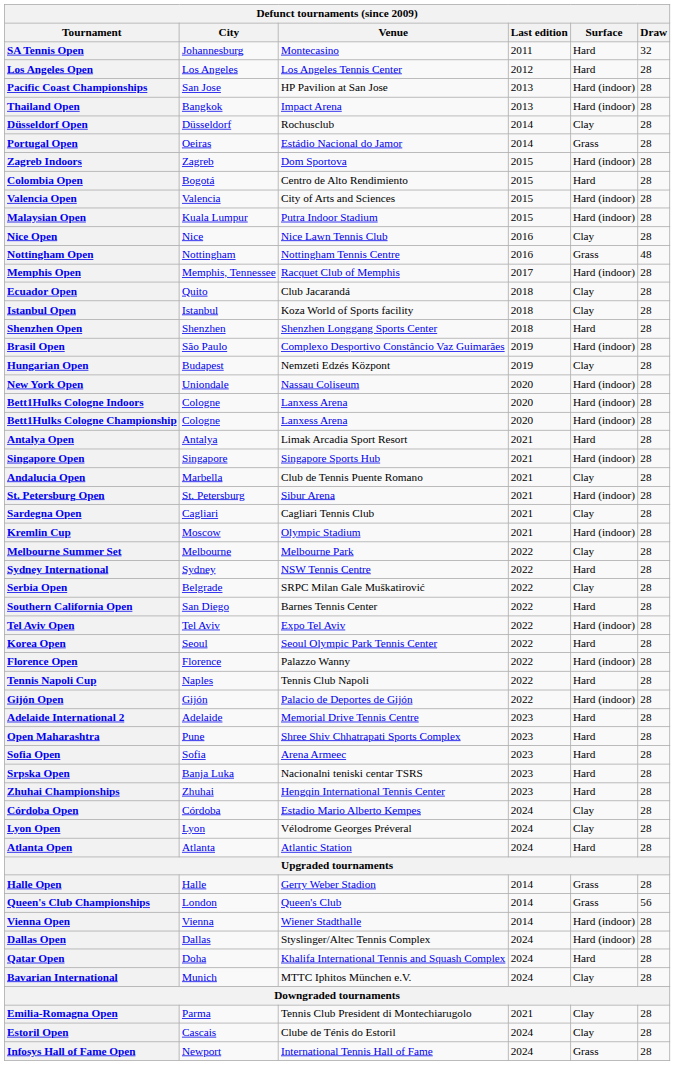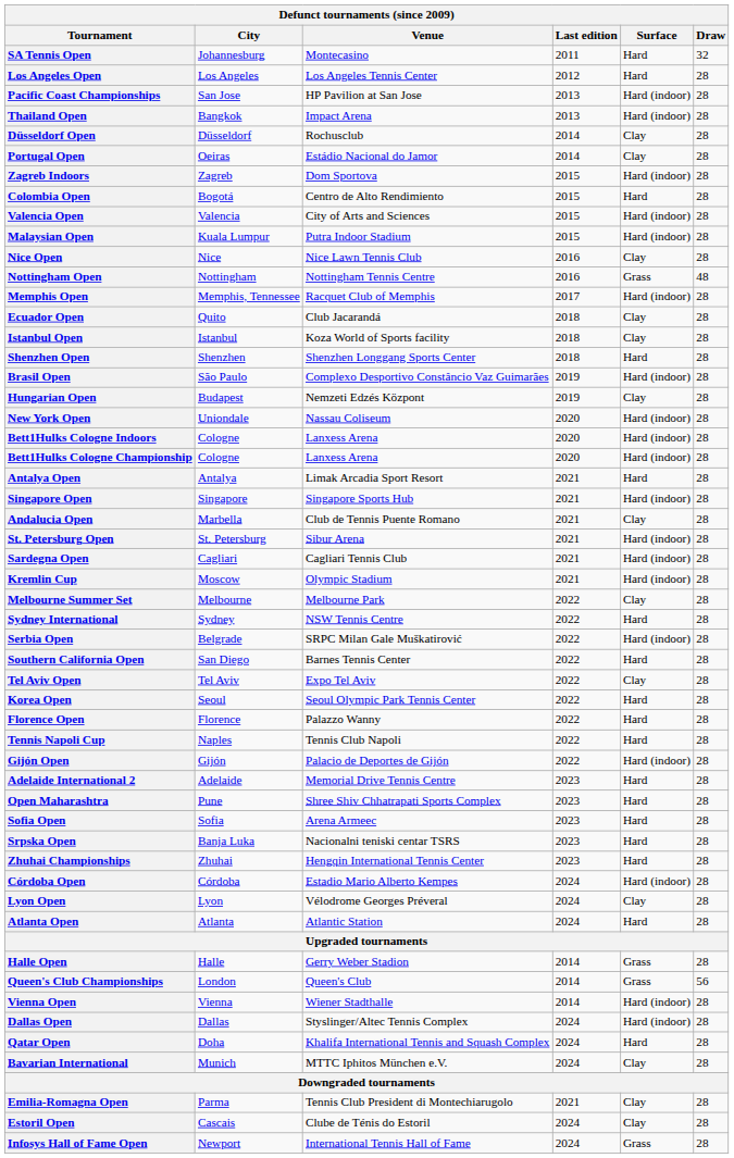Portugal Open | Surface: Grass -> Clay
Sardegna Open | Surface: Clay -> Hard (indoor)
Serbia Open | Surface: Clay -> Hard (indoor)
Tel Aviv Open | Surface: Hard (indoor) -> Clay
Florence Open | Surface: Hard (indoor) -> Hard
Córdoba Open | Surface: Clay -> Hard (indoor)
